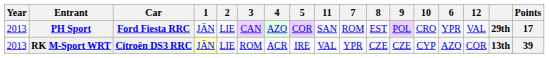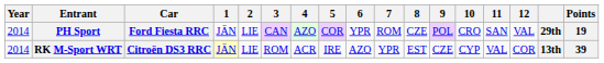columns swapped: 6 <-> 11
PH Sport | Year: 2013 -> 2014
PH Sport | 8: EST -> CZE
PH Sport | Points: 17 -> 19
RK M-Sport WRT | Year: 2013 -> 2014
RK M-Sport WRT | 8: CZE -> EST
